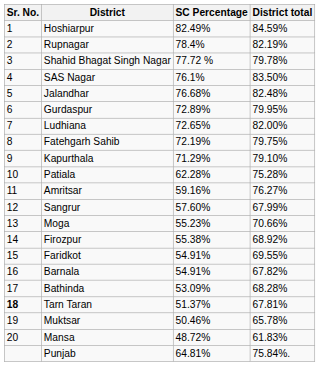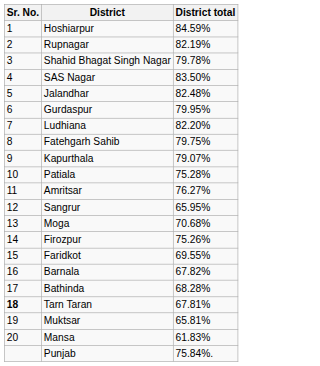- column: SC Percentage | 82.49% | 78.4% | 77.72 % | 76.1% | 76.68% | 72.89% | 72.65% | 72.19% | 71.29% | 62.28% | 59.16% | 57.60% | 55.23% | 55.38% | 54.91% | 54.91% | 53.09% | 51.37% | 50.46% | 48.72% | 64.81%
Ludhiana | District total: 82.00% -> 82.20%
Kapurthala | District total: 79.10% -> 79.07%
Sangrur | District total: 67.99% -> 65.95%
Moga | District total: 70.66% -> 70.68%
Firozpur | District total: 68.92% -> 75.26%
Muktsar | District total: 65.78% -> 65.81%
